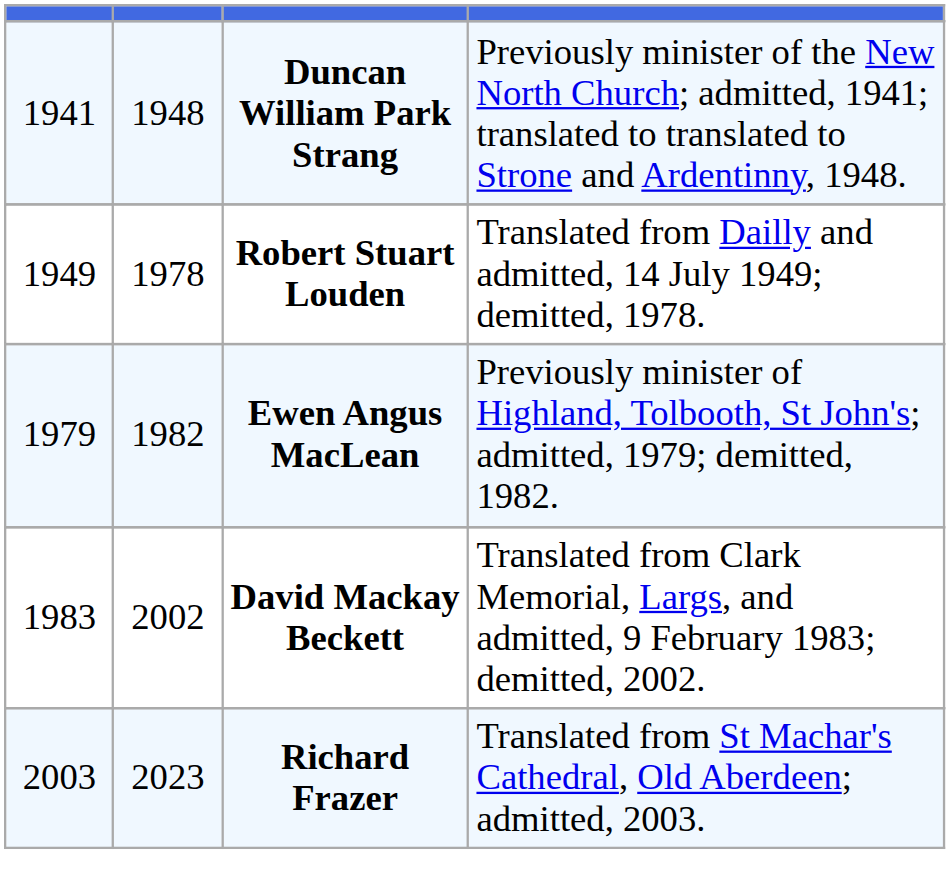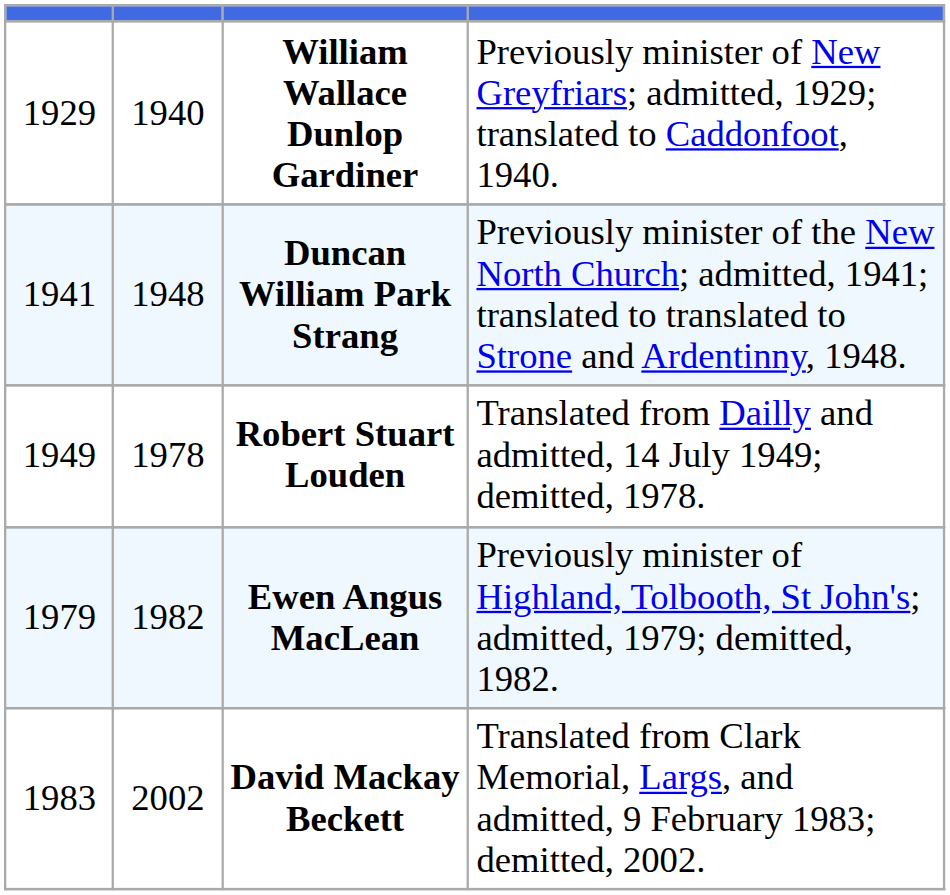+ row: 1929 | 1940 | William Wallace Dunlop Gardiner | Previously minister of New Greyfriars; admitted, 1929; translated to Caddonfoot, 1940.
- row: 2003 | 2023 | Richard Frazer | Translated from St Machar's Cathedral, Old Aberdeen; admitted, 2003.
